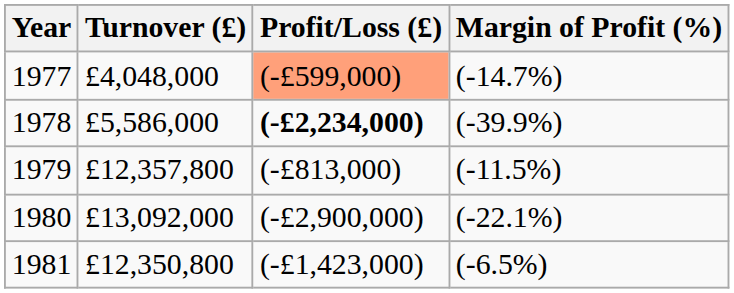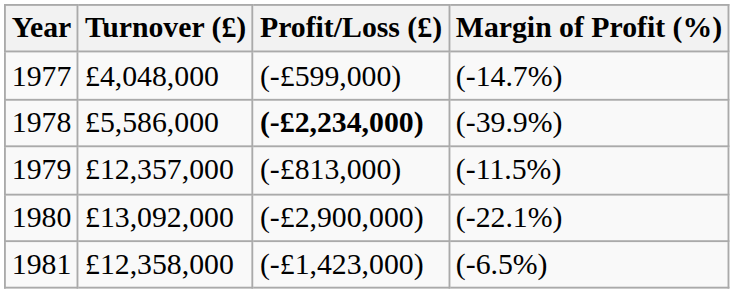1977 | Profit/Loss (£): lightsalmon background -> no background
1979 | Turnover (£): £12,357,800 -> £12,357,000
1981 | Turnover (£): £12,350,800 -> £12,358,000
